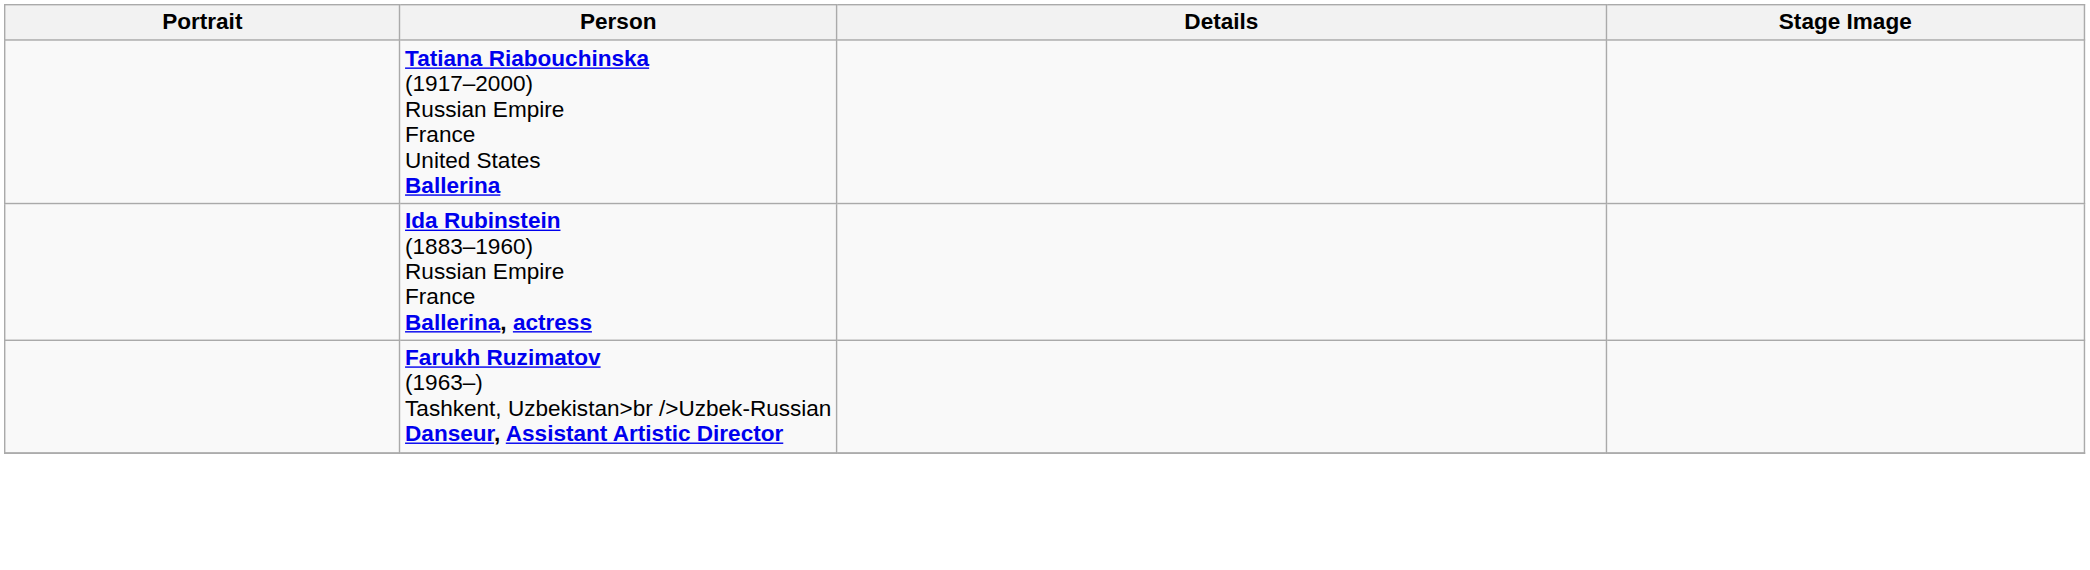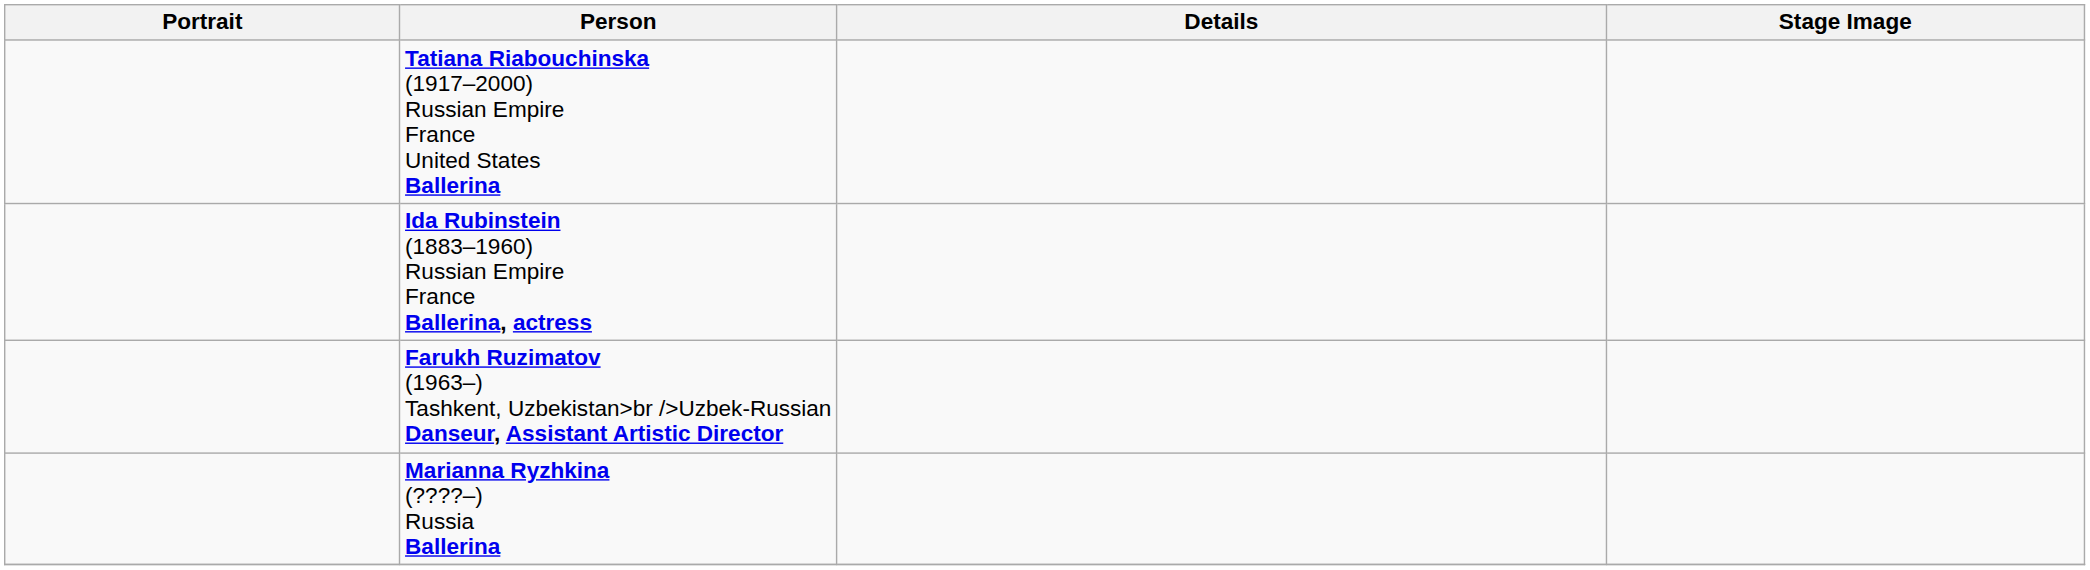+ row: Marianna Ryzhkina (????–) Russia Ballerina
